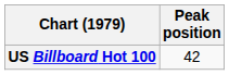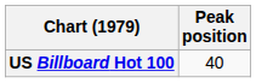US Billboard Hot 100 | Peak position: 42 -> 40
